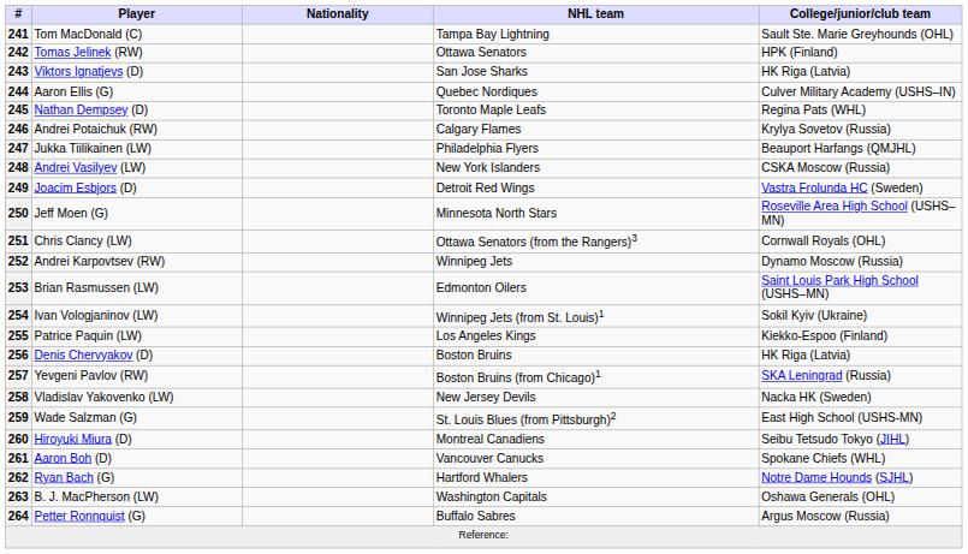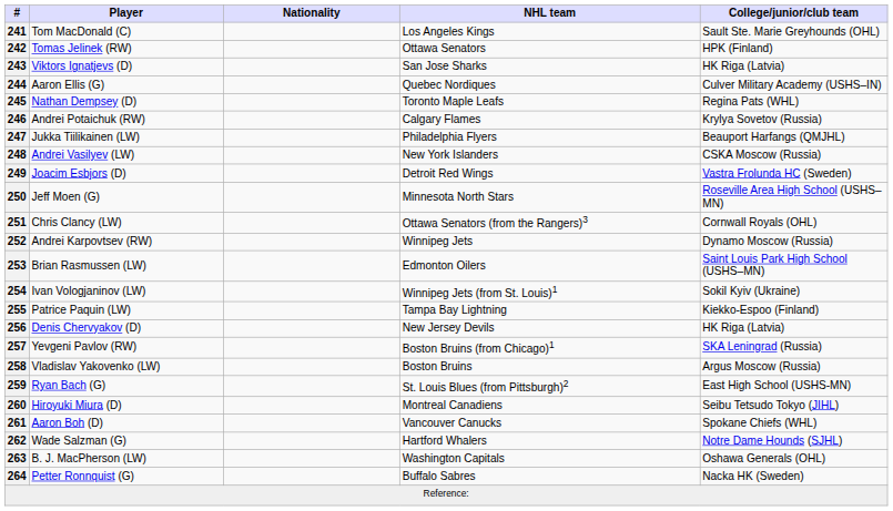241 | NHL team: Tampa Bay Lightning -> Los Angeles Kings
255 | NHL team: Los Angeles Kings -> Tampa Bay Lightning
256 | NHL team: Boston Bruins -> New Jersey Devils
258 | NHL team: New Jersey Devils -> Boston Bruins
258 | College/junior/club team: Nacka HK (Sweden) -> Argus Moscow (Russia)
259 | Player: Wade Salzman (G) -> Ryan Bach (G)
262 | Player: Ryan Bach (G) -> Wade Salzman (G)
264 | College/junior/club team: Argus Moscow (Russia) -> Nacka HK (Sweden)
